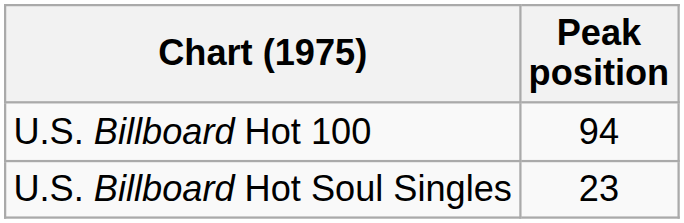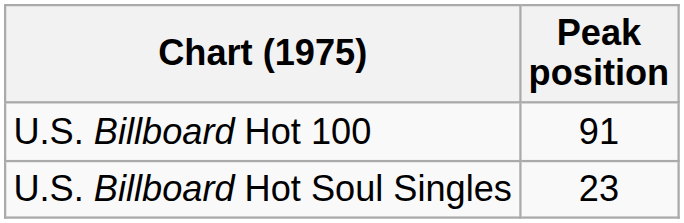U.S. Billboard Hot 100 | Peak position: 94 -> 91
